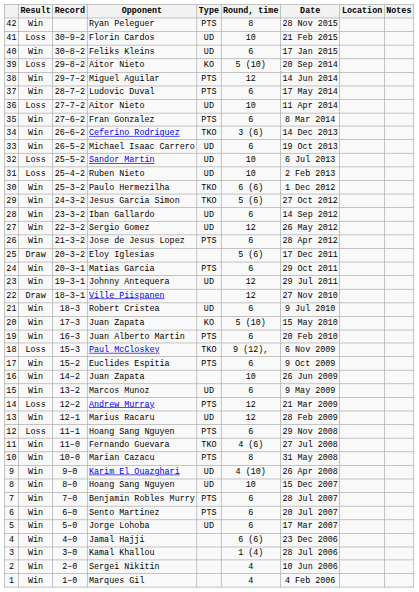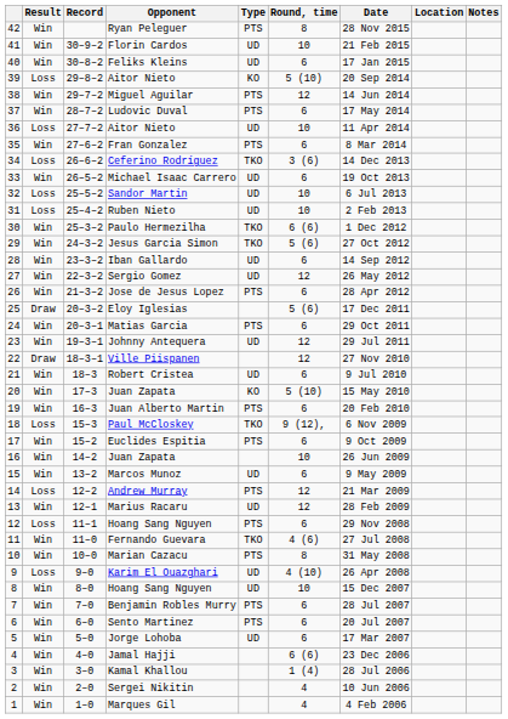Florin Cardos | Result: Loss -> Win
Ceferino Rodríguez | Result: Win -> Loss
Karim El Ouazghari | Result: Win -> Loss
